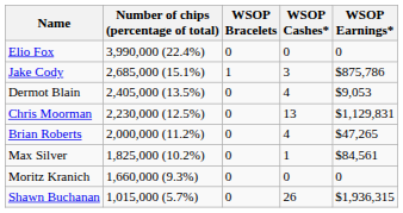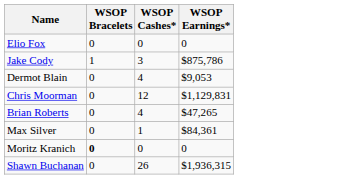- column: Number of chips (percentage of total) | 3,990,000 (22.4%) | 2,685,000 (15.1%) | 2,405,000 (13.5%) | 2,230,000 (12.5%) | 2,000,000 (11.2%) | 1,825,000 (10.2%) | 1,660,000 (9.3%) | 1,015,000 (5.7%)
Chris Moorman | WSOP Cashes*: 13 -> 12
Max Silver | WSOP Earnings*: $84,561 -> $84,361
Moritz Kranich | WSOP Bracelets: normal -> bold
